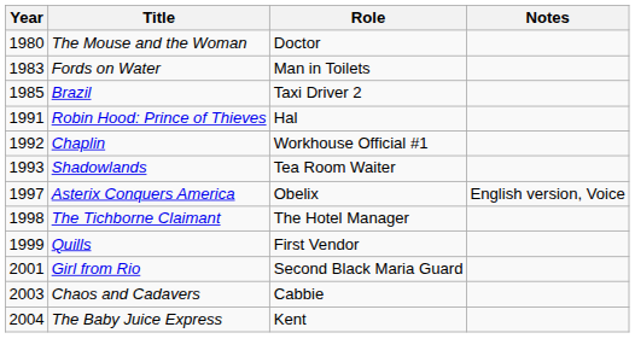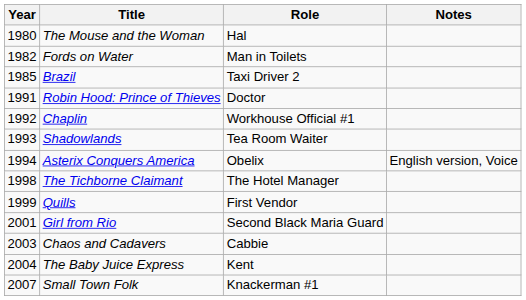The Mouse and the Woman | Role: Doctor -> Hal
Fords on Water | Year: 1983 -> 1982
Robin Hood: Prince of Thieves | Role: Hal -> Doctor
Asterix Conquers America | Year: 1997 -> 1994
+ row: 2007 | Small Town Folk | Knackerman #1
